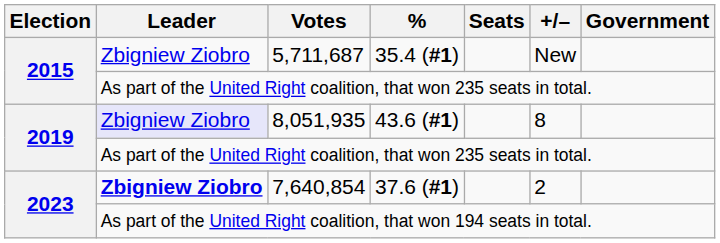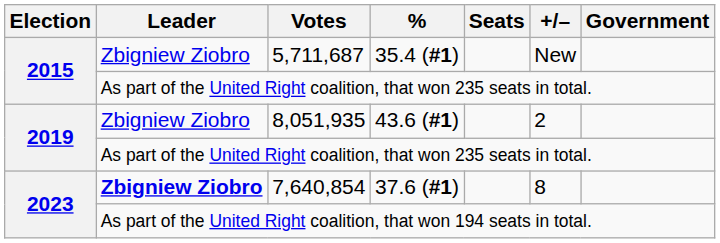8,051,935 | Leader: lavender background -> no background
8,051,935 | +/–: 8 -> 2
7,640,854 | +/–: 2 -> 8
